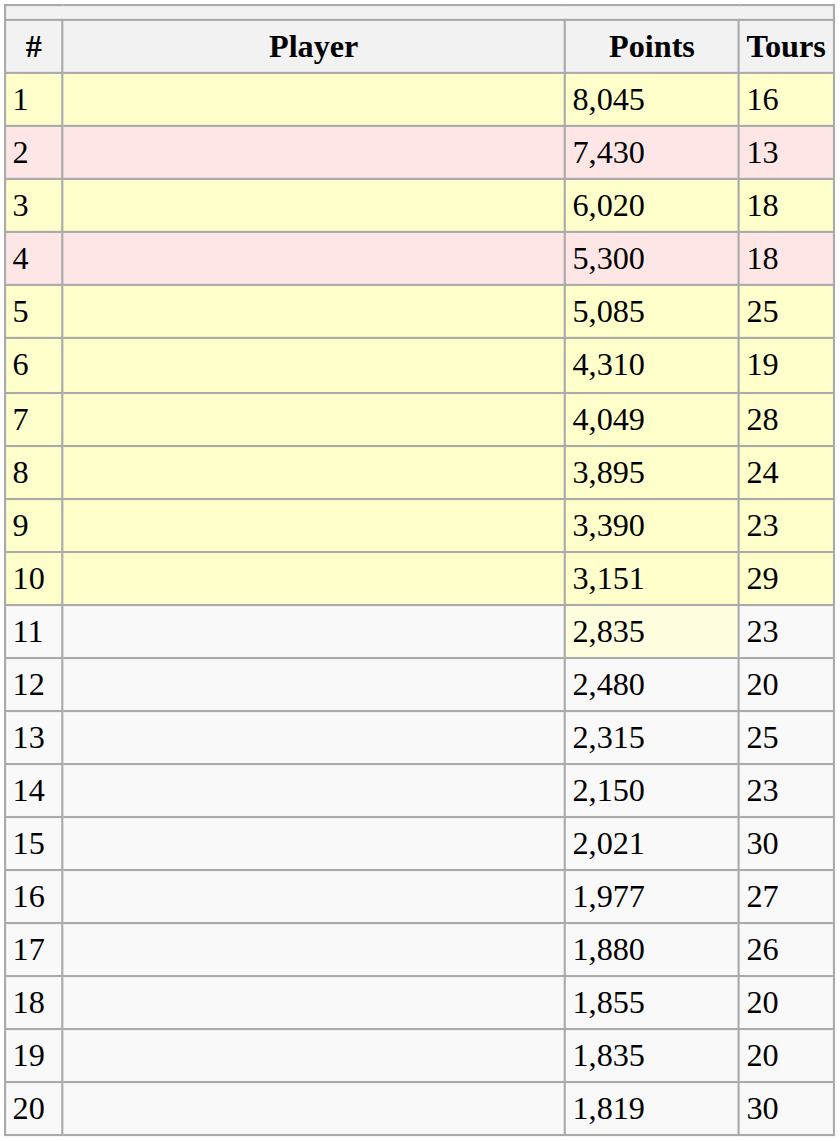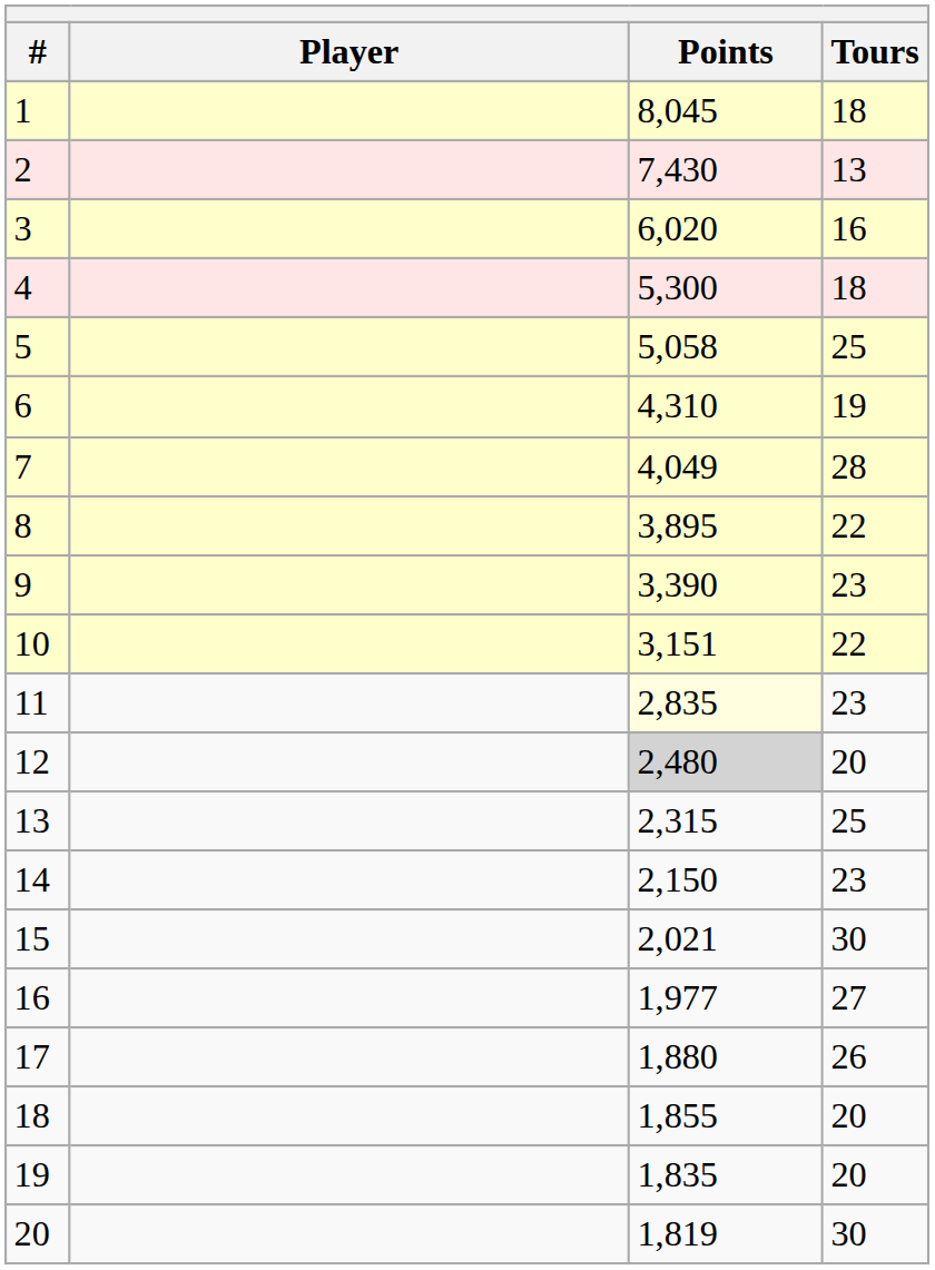1 | Tours: 16 -> 18
3 | Tours: 18 -> 16
5 | Points: 5,085 -> 5,058
8 | Tours: 24 -> 22
10 | Tours: 29 -> 22
12 | Points: no background -> lightgrey background
